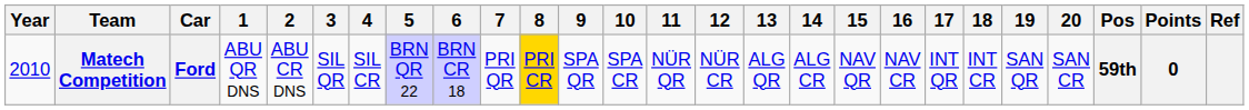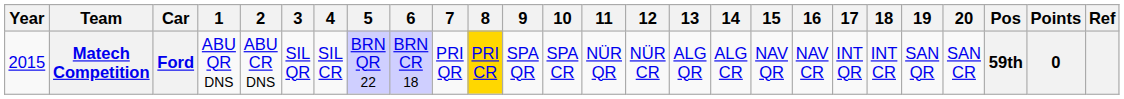Matech Competition | Year: 2010 -> 2015
